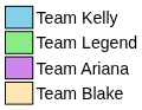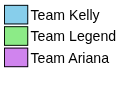- row: Team Blake
